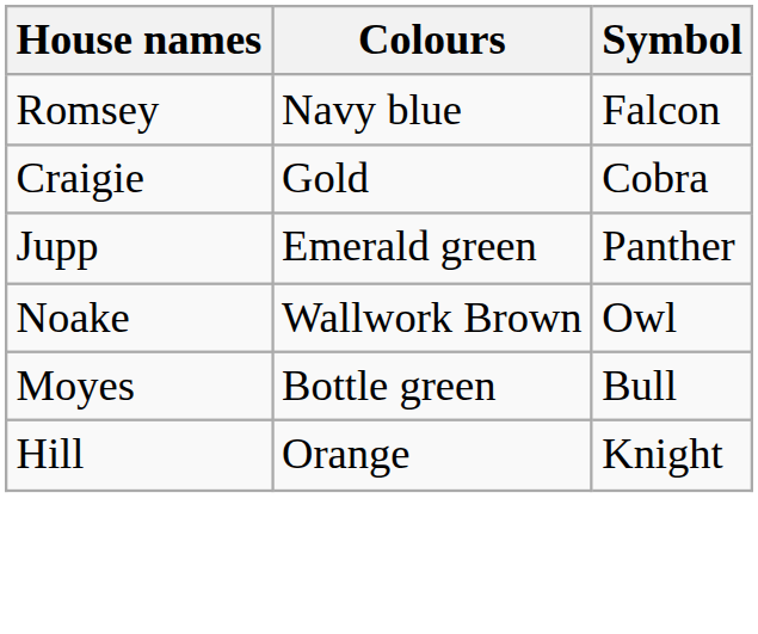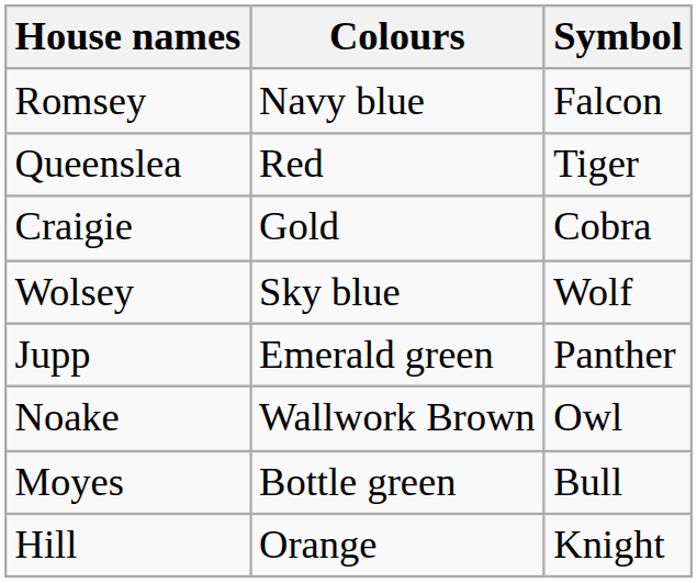+ row: Queenslea | Red | Tiger
+ row: Wolsey | Sky blue | Wolf
